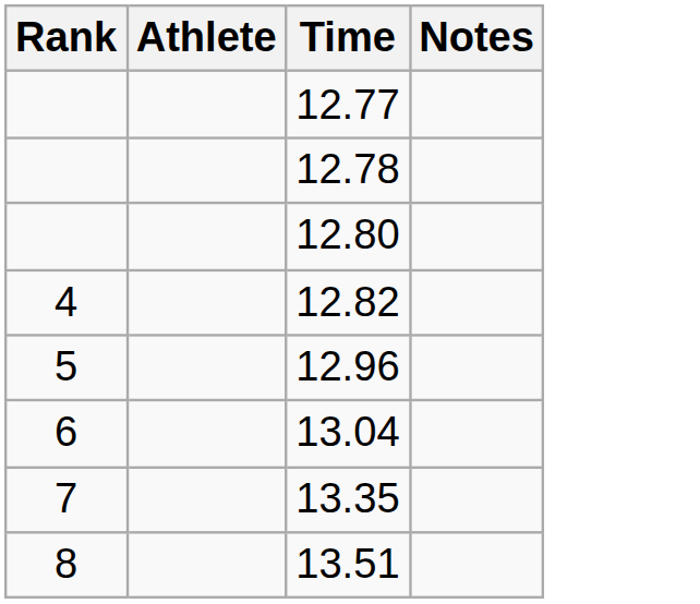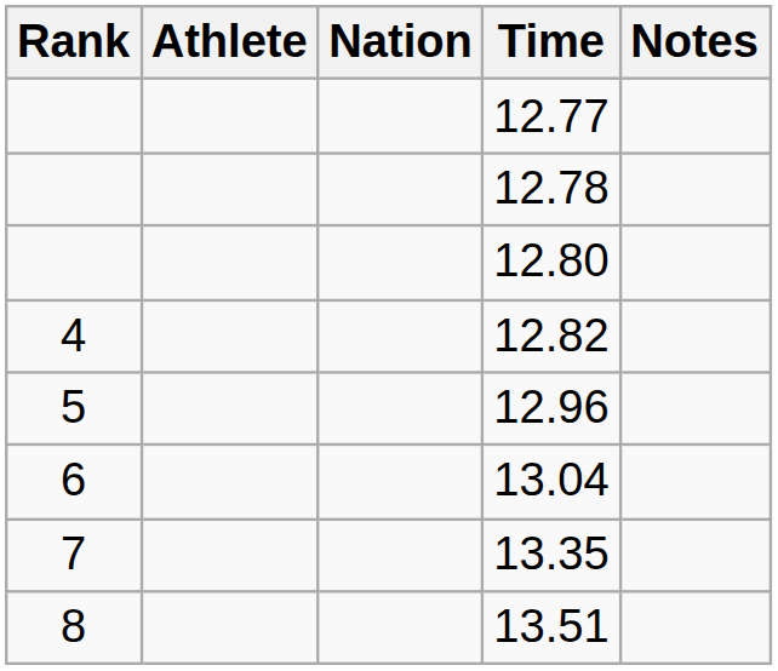+ column: Nation
